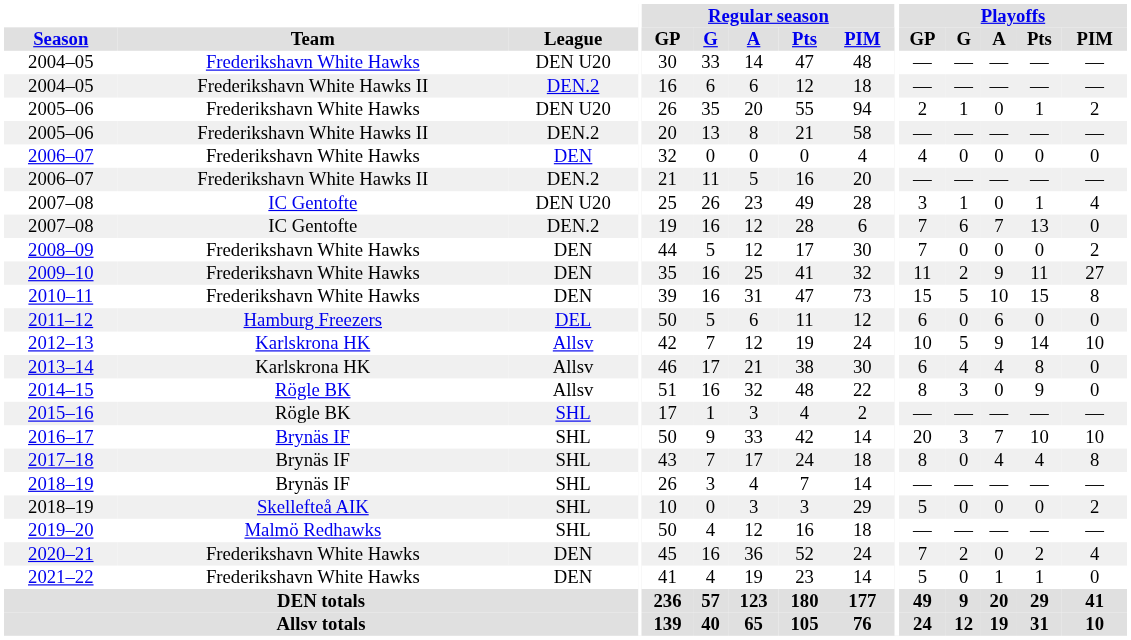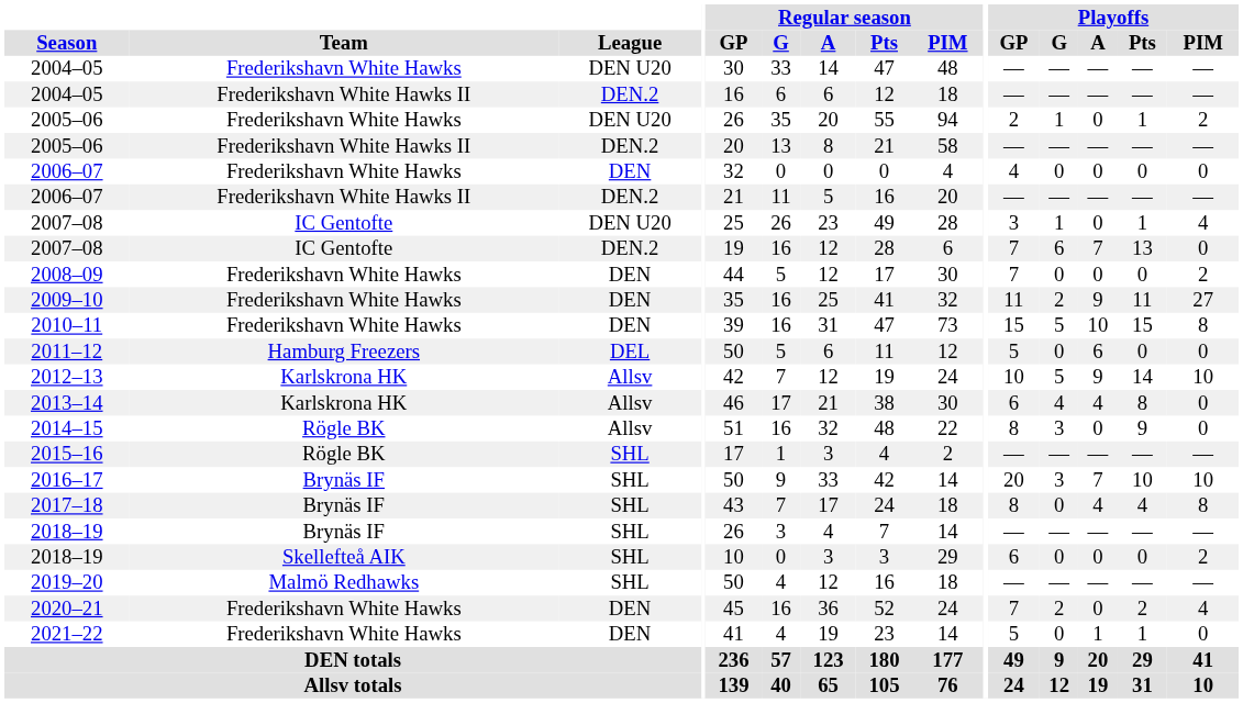2011–12 | Playoffs / GP: 6 -> 5
2018–19 / Skellefteå AIK | Playoffs / GP: 5 -> 6
